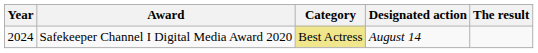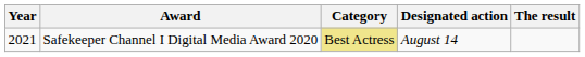Safekeeper Channel I Digital Media Award 2020 | Year: 2024 -> 2021
